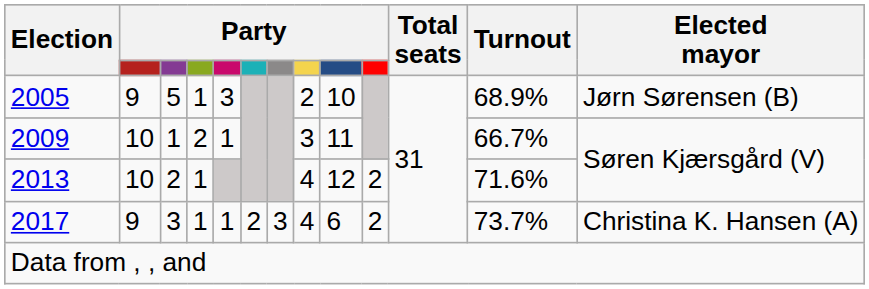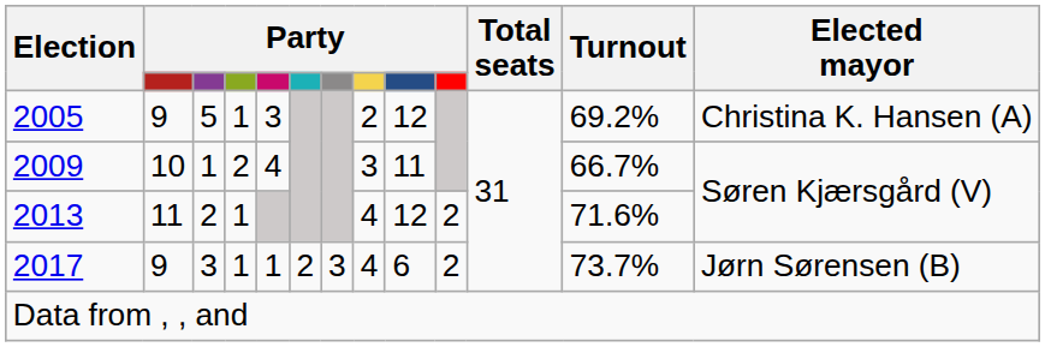2005 | column 9: 10 -> 12
2005 | Turnout: 68.9% -> 69.2%
2005 | Elected mayor: Jørn Sørensen (B) -> Christina K. Hansen (A)
2009 | column 5: 1 -> 4
2013 | column 2: 10 -> 11
2017 | Elected mayor: Christina K. Hansen (A) -> Jørn Sørensen (B)
